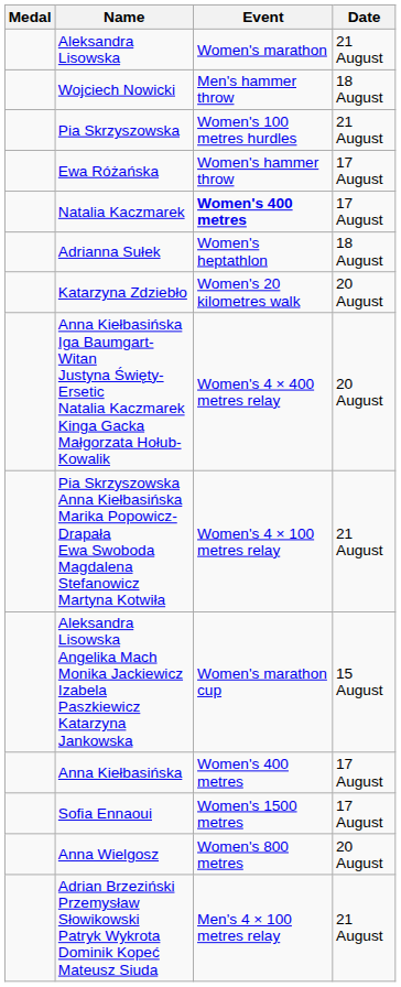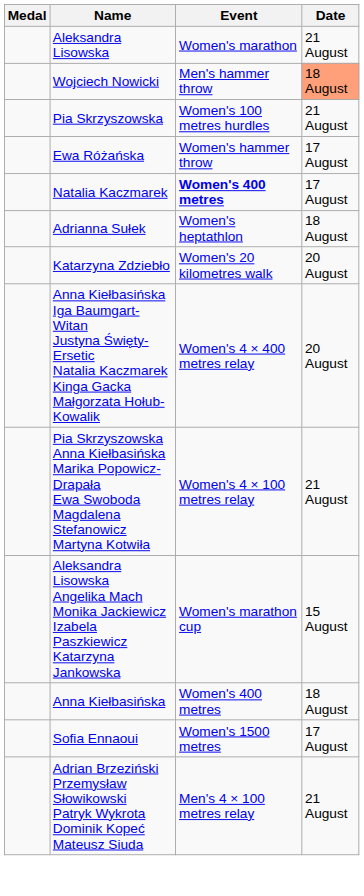Wojciech Nowicki | Date: no background -> lightsalmon background
Anna Kiełbasińska | Date: 17 August -> 18 August
- row: Anna Wielgosz | Women's 800 metres | 20 August
